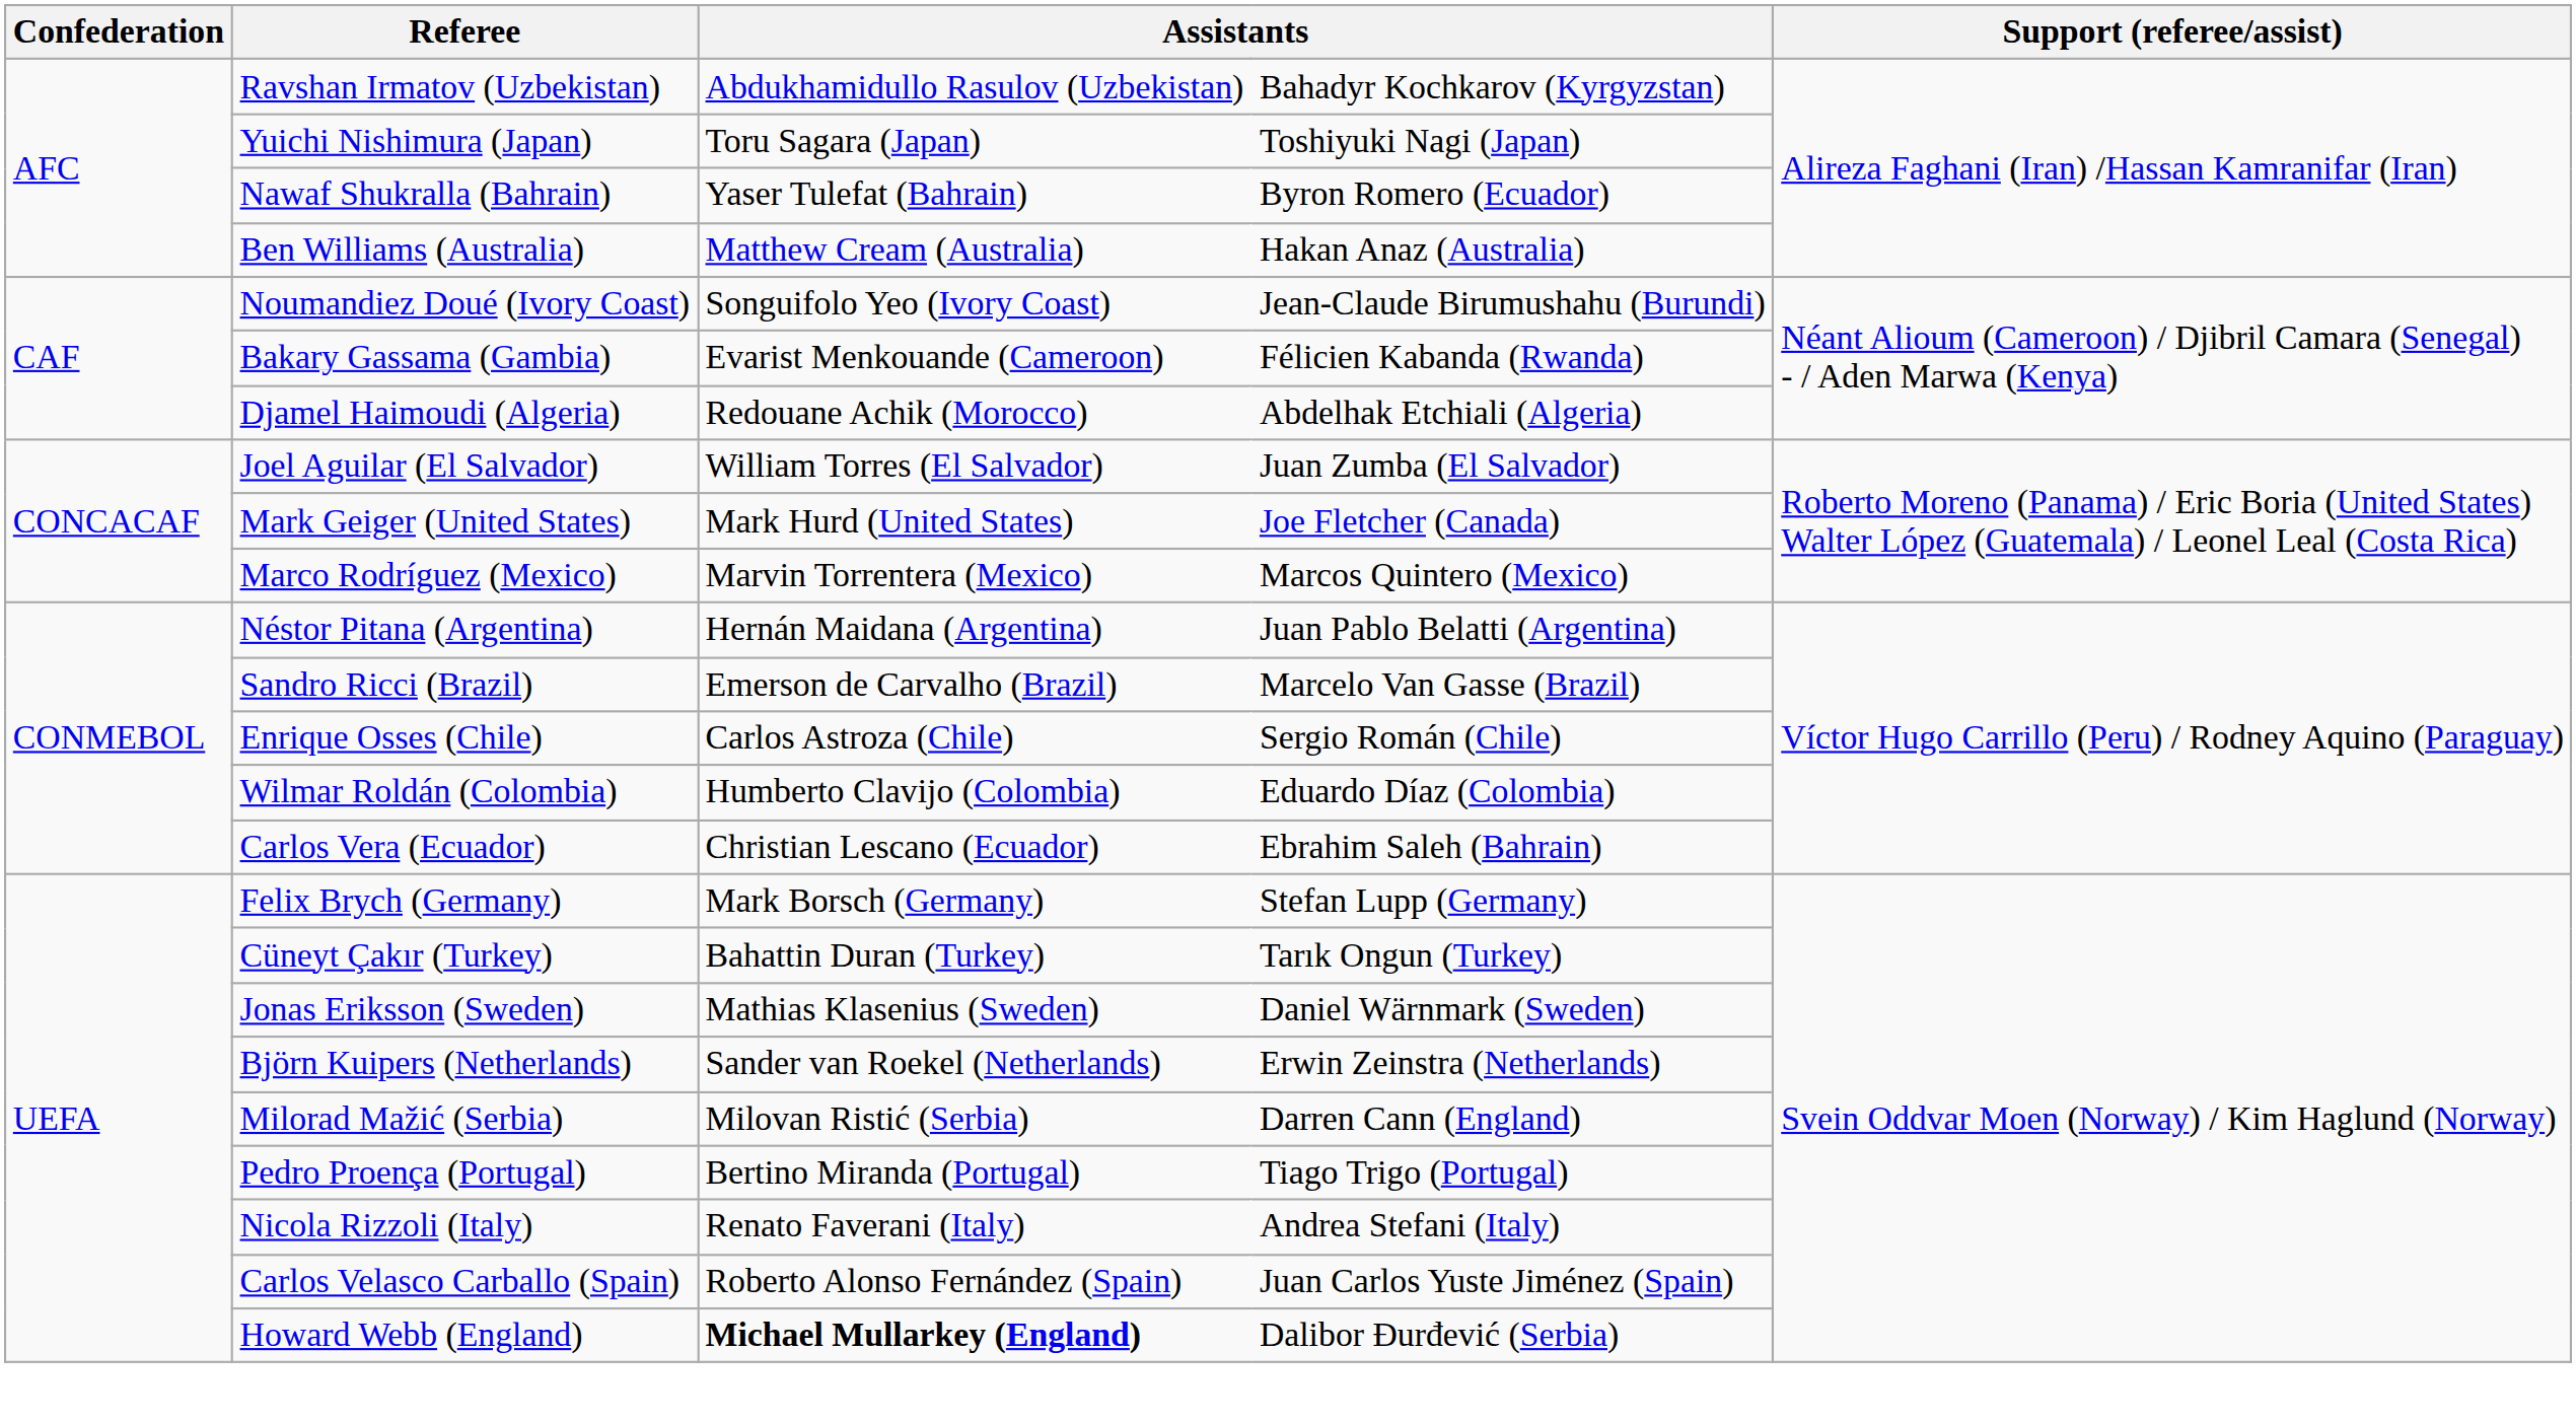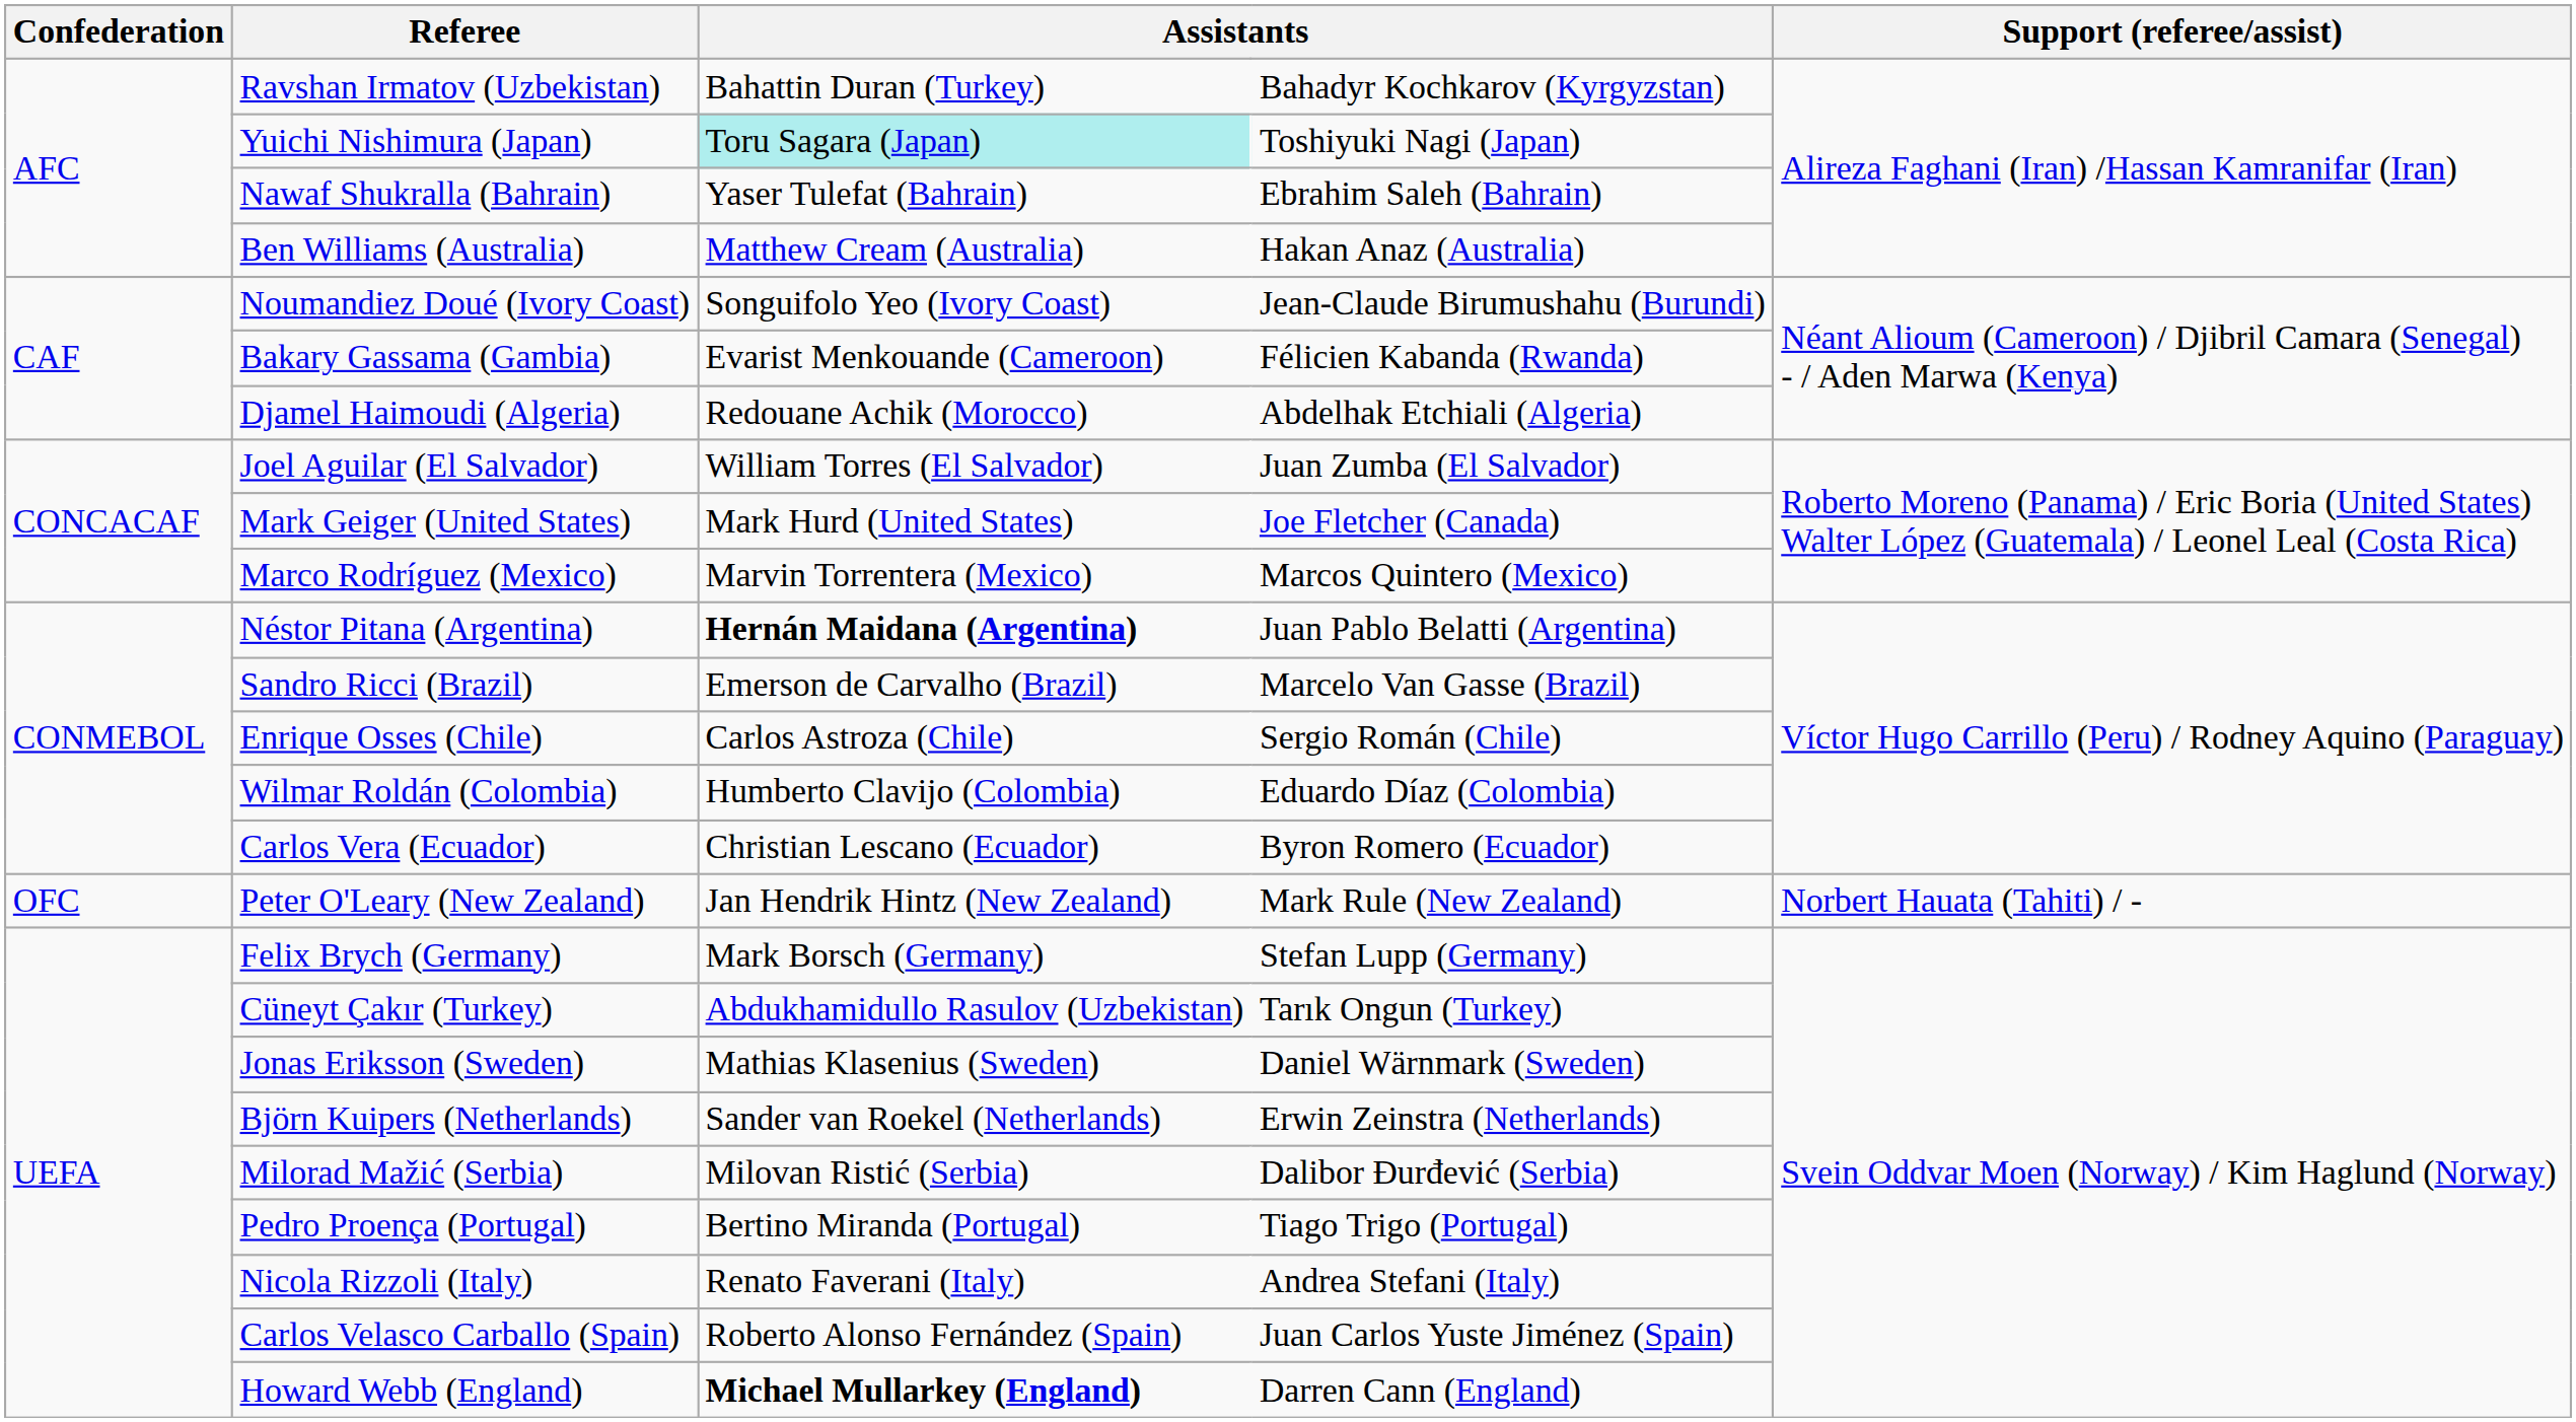Ravshan Irmatov (Uzbekistan) | column 3: Abdukhamidullo Rasulov (Uzbekistan) -> Bahattin Duran (Turkey)
Yuichi Nishimura (Japan) | column 3: no background -> paleturquoise background
Nawaf Shukralla (Bahrain) | column 4: Byron Romero (Ecuador) -> Ebrahim Saleh (Bahrain)
Néstor Pitana (Argentina) | column 3: normal -> bold
Carlos Vera (Ecuador) | column 4: Ebrahim Saleh (Bahrain) -> Byron Romero (Ecuador)
+ row: OFC | Peter O'Leary (New Zealand) | Jan Hendrik Hintz (New Zealand) | Mark Rule (New Zealand) | Norbert Hauata (Tahiti) / -
Cüneyt Çakır (Turkey) | column 3: Bahattin Duran (Turkey) -> Abdukhamidullo Rasulov (Uzbekistan)
Milorad Mažić (Serbia) | column 4: Darren Cann (England) -> Dalibor Đurđević (Serbia)
Howard Webb (England) | column 4: Dalibor Đurđević (Serbia) -> Darren Cann (England)
